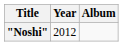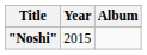"Noshi" | Year: 2012 -> 2015
